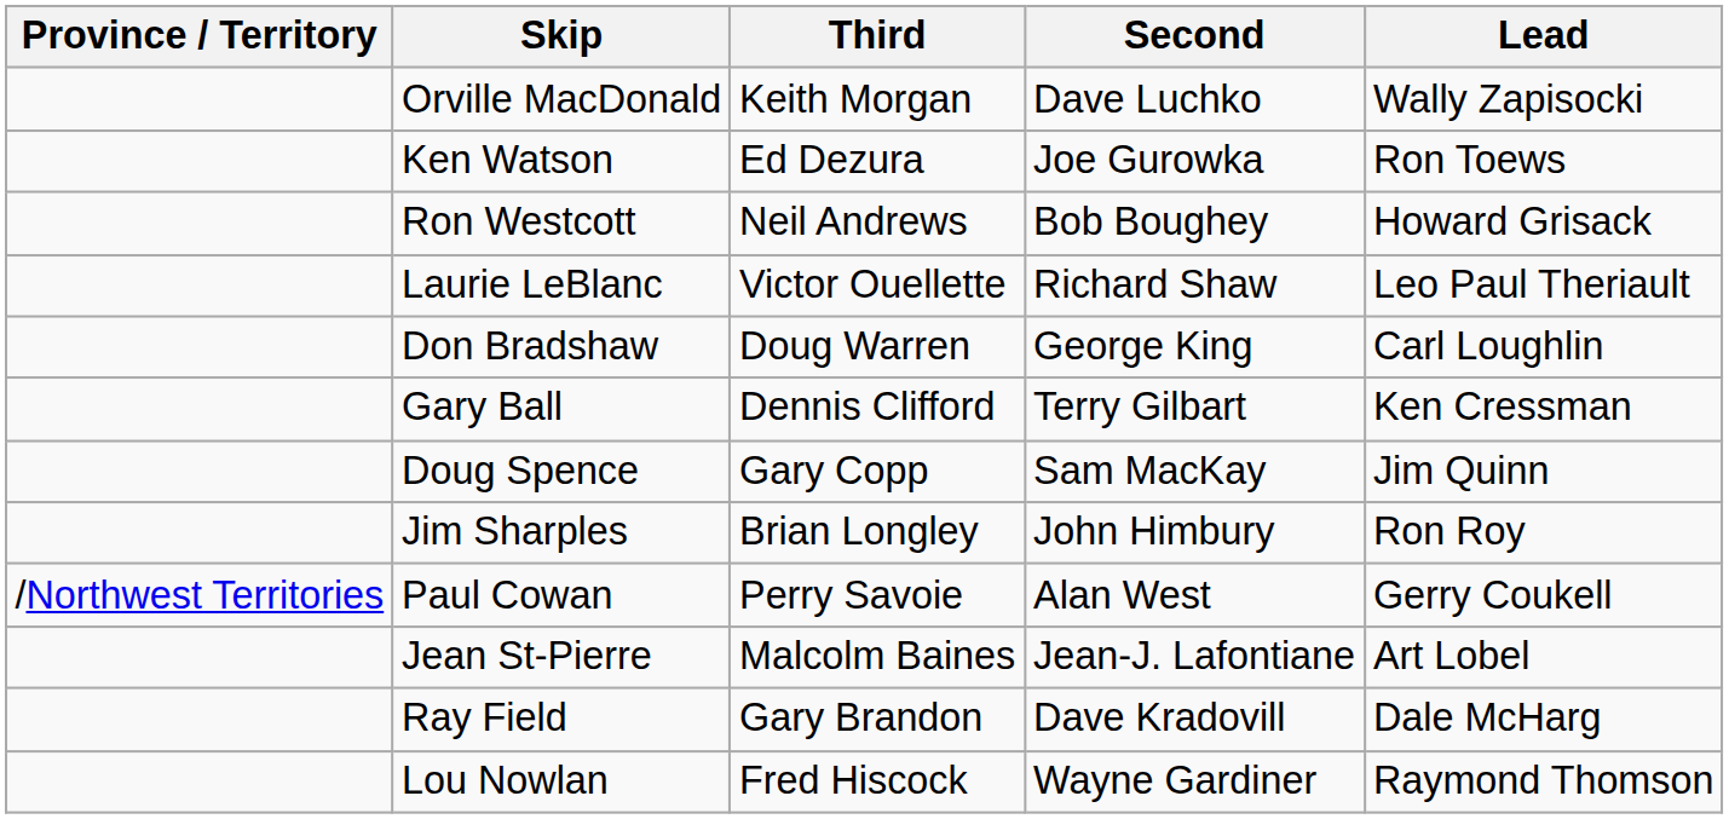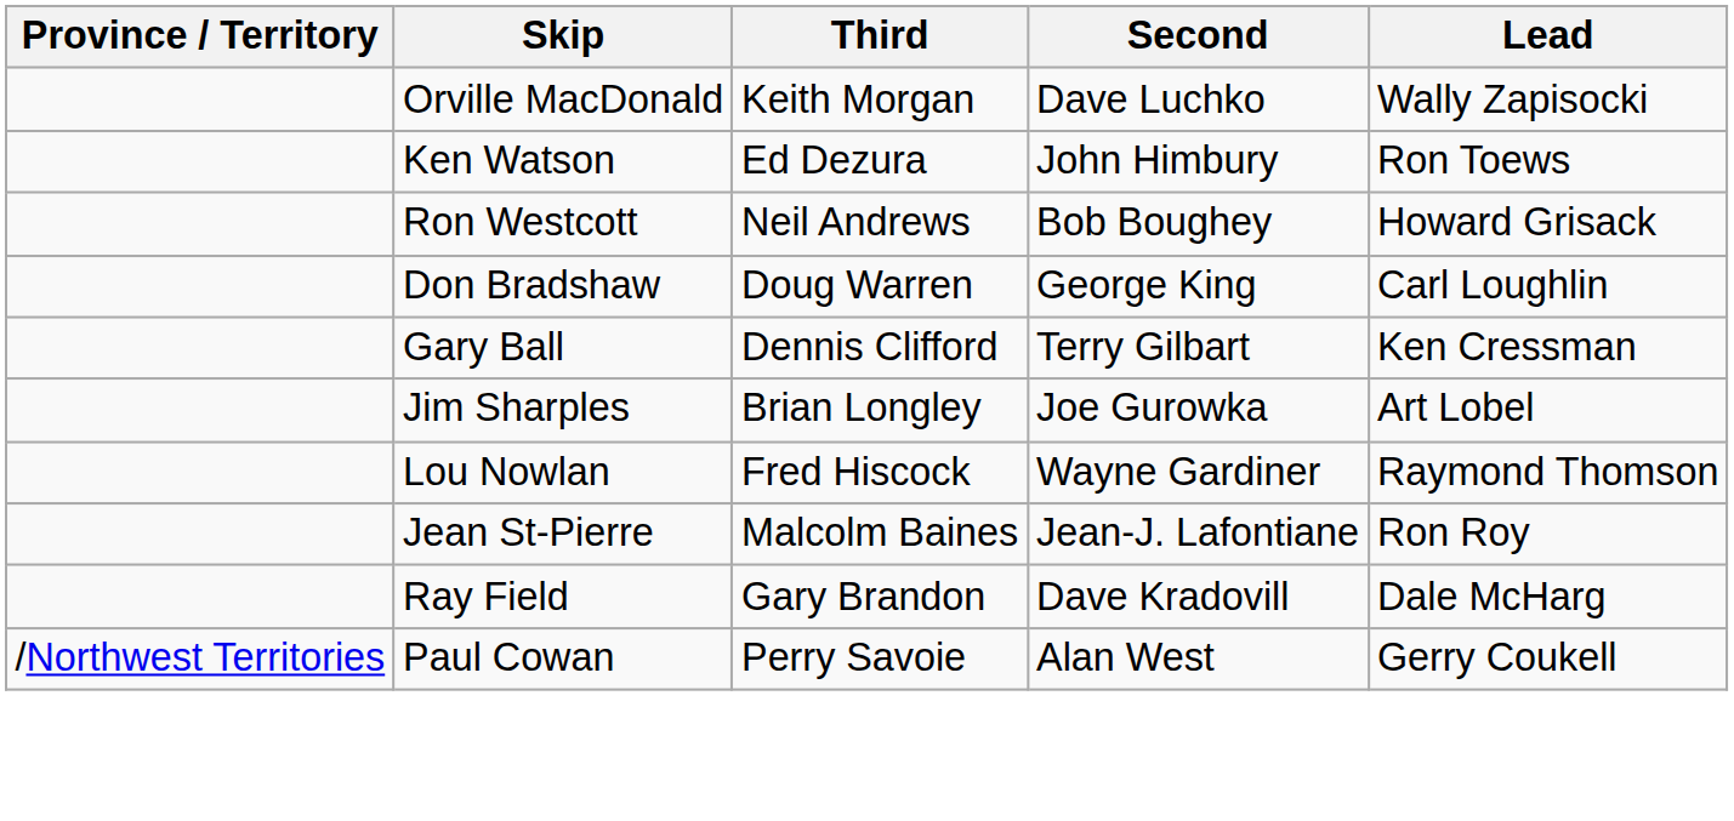Ken Watson | Second: Joe Gurowka -> John Himbury
- row: Laurie LeBlanc | Victor Ouellette | Richard Shaw | Leo Paul Theriault
- row: Doug Spence | Gary Copp | Sam MacKay | Jim Quinn
Jim Sharples | Second: John Himbury -> Joe Gurowka
Jim Sharples | Lead: Ron Roy -> Art Lobel
rows swapped: Lou Nowlan <-> Paul Cowan
Jean St-Pierre | Lead: Art Lobel -> Ron Roy
